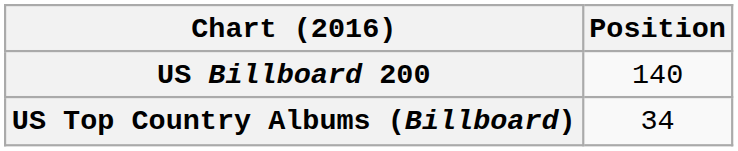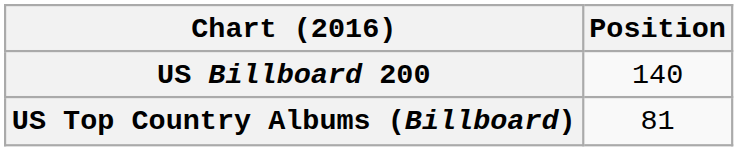US Top Country Albums (Billboard) | Position: 34 -> 81
